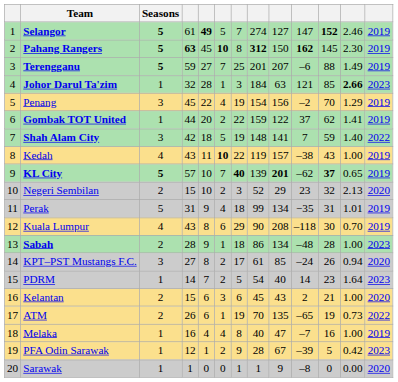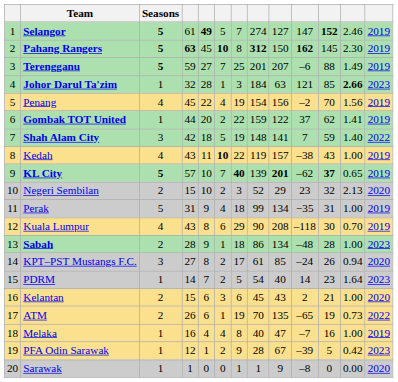Penang | Seasons: 3 -> 4
Penang | column 12: 1.29 -> 1.56
Perak | column 12: 1.01 -> 1.00
